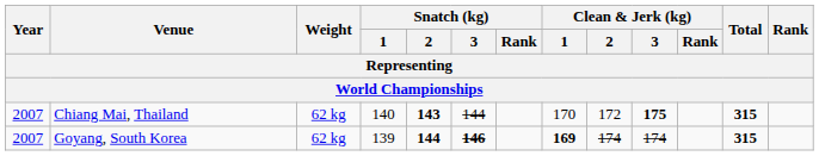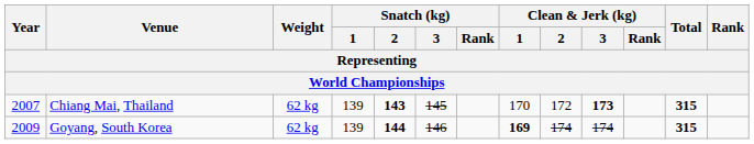Chiang Mai, Thailand | Snatch (kg) / 1: 140 -> 139
Chiang Mai, Thailand | Snatch (kg) / 3: 144 -> 145
Chiang Mai, Thailand | Clean & Jerk (kg) / 3: 175 -> 173
Goyang, South Korea | Year: 2007 -> 2009
Goyang, South Korea | Snatch (kg) / 3: bold -> normal
